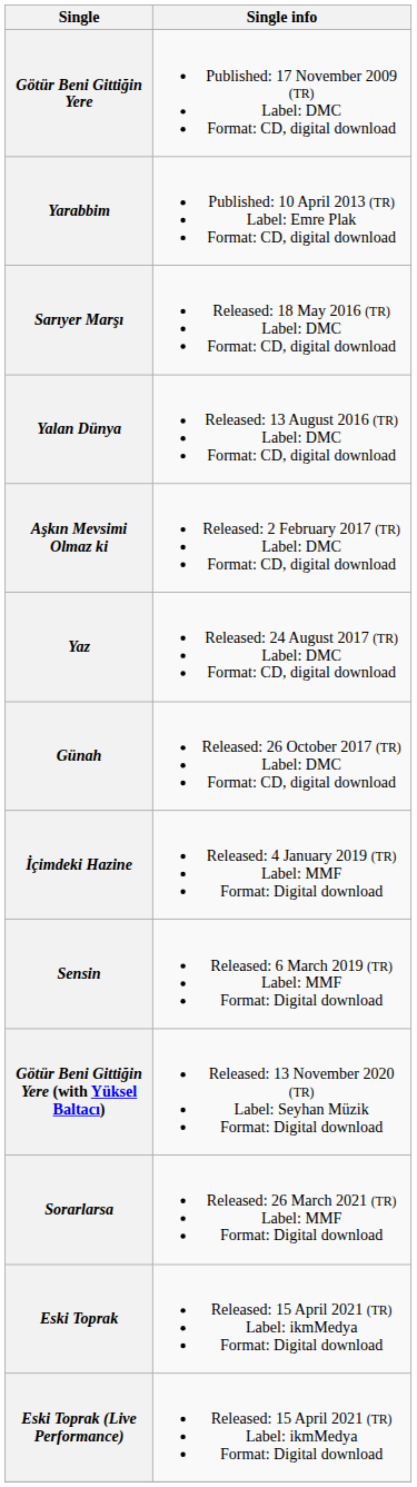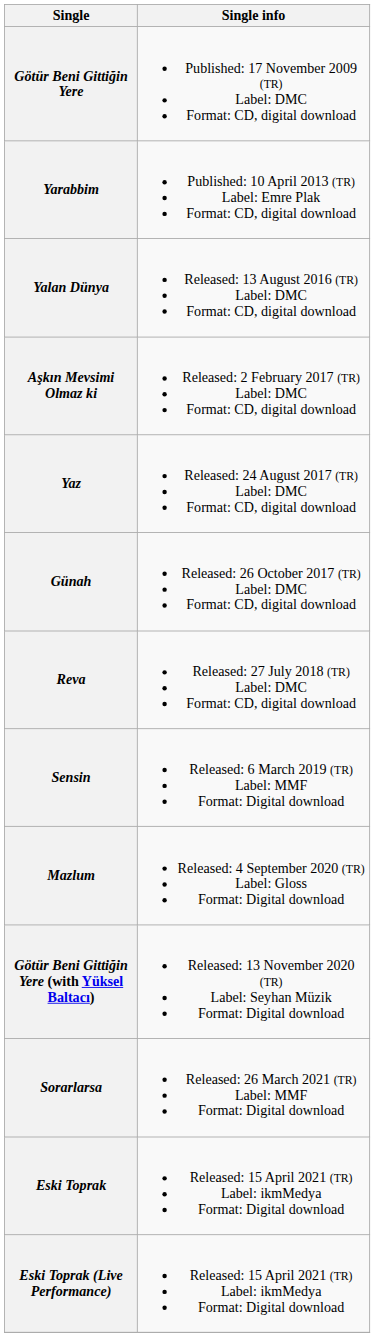- row: Sarıyer Marşı | Released: 18 May 2016 (TR) Label: DMC Format: CD, digital download
+ row: Reva | Released: 27 July 2018 (TR) Label: DMC Format: CD, digital download
- row: İçimdeki Hazine | Released: 4 January 2019 (TR) Label: MMF Format: Digital download
+ row: Mazlum | Released: 4 September 2020 (TR) Label: Gloss Format: Digital download
